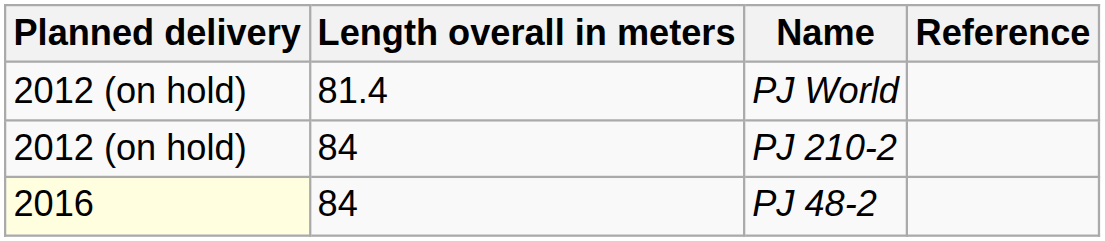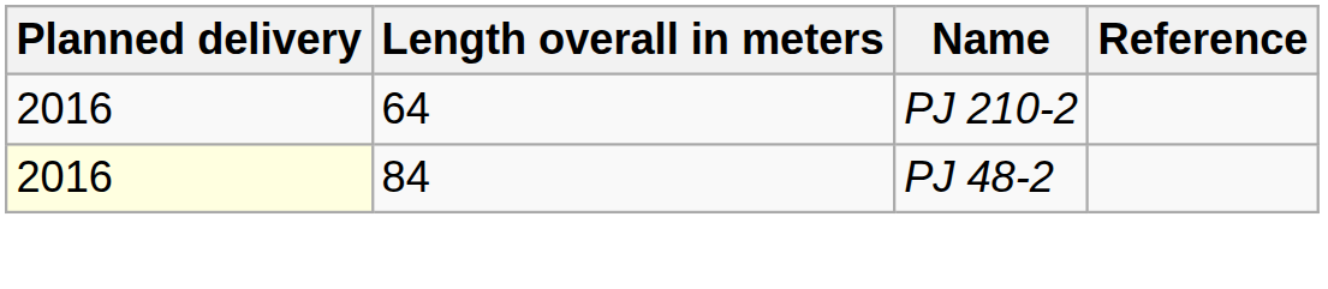- row: 2012 (on hold) | 81.4 | PJ World
PJ 210-2 | Planned delivery: 2012 (on hold) -> 2016
PJ 210-2 | Length overall in meters: 84 -> 64
